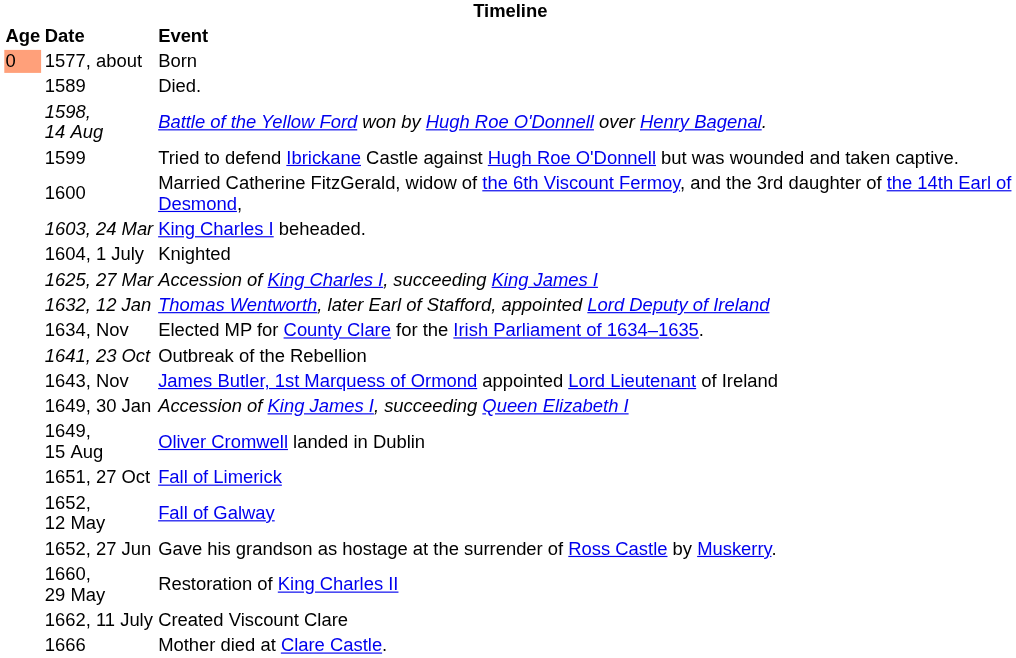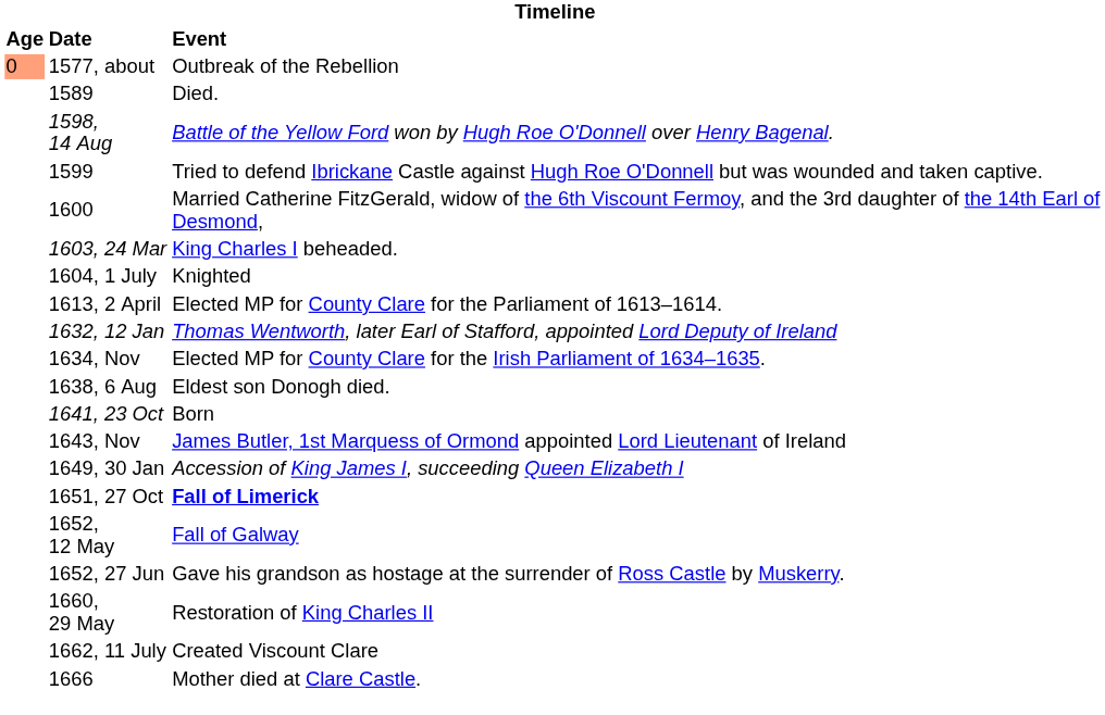1577, about | Event: Born -> Outbreak of the Rebellion
+ row: 1613, 2 April | Elected MP for County Clare for the Parliament of 1613–1614.
- row: 1625, 27 Mar | Accession of King Charles I, succeeding King James I
+ row: 1638, 6 Aug | Eldest son Donogh died.
1641, 23 Oct | Event: Outbreak of the Rebellion -> Born
- row: 1649, 15 Aug | Oliver Cromwell landed in Dublin
1651, 27 Oct | Event: normal -> bold
